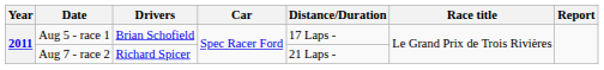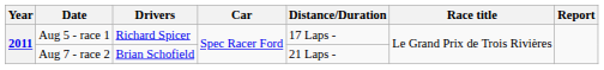Aug 5 - race 1 | Drivers: Brian Schofield -> Richard Spicer
Aug 7 - race 2 | Drivers: Richard Spicer -> Brian Schofield
